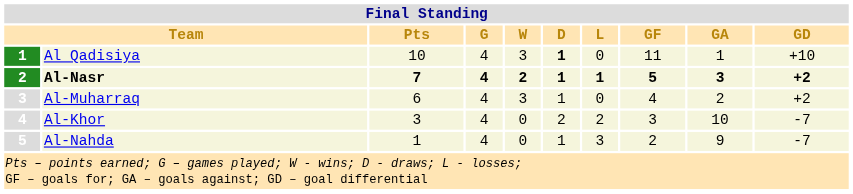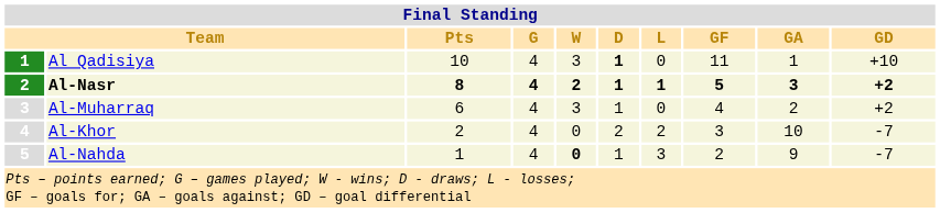Al-Nasr | Pts: 7 -> 8
Al-Khor | Pts: 3 -> 2
Al-Nahda | W: normal -> bold
